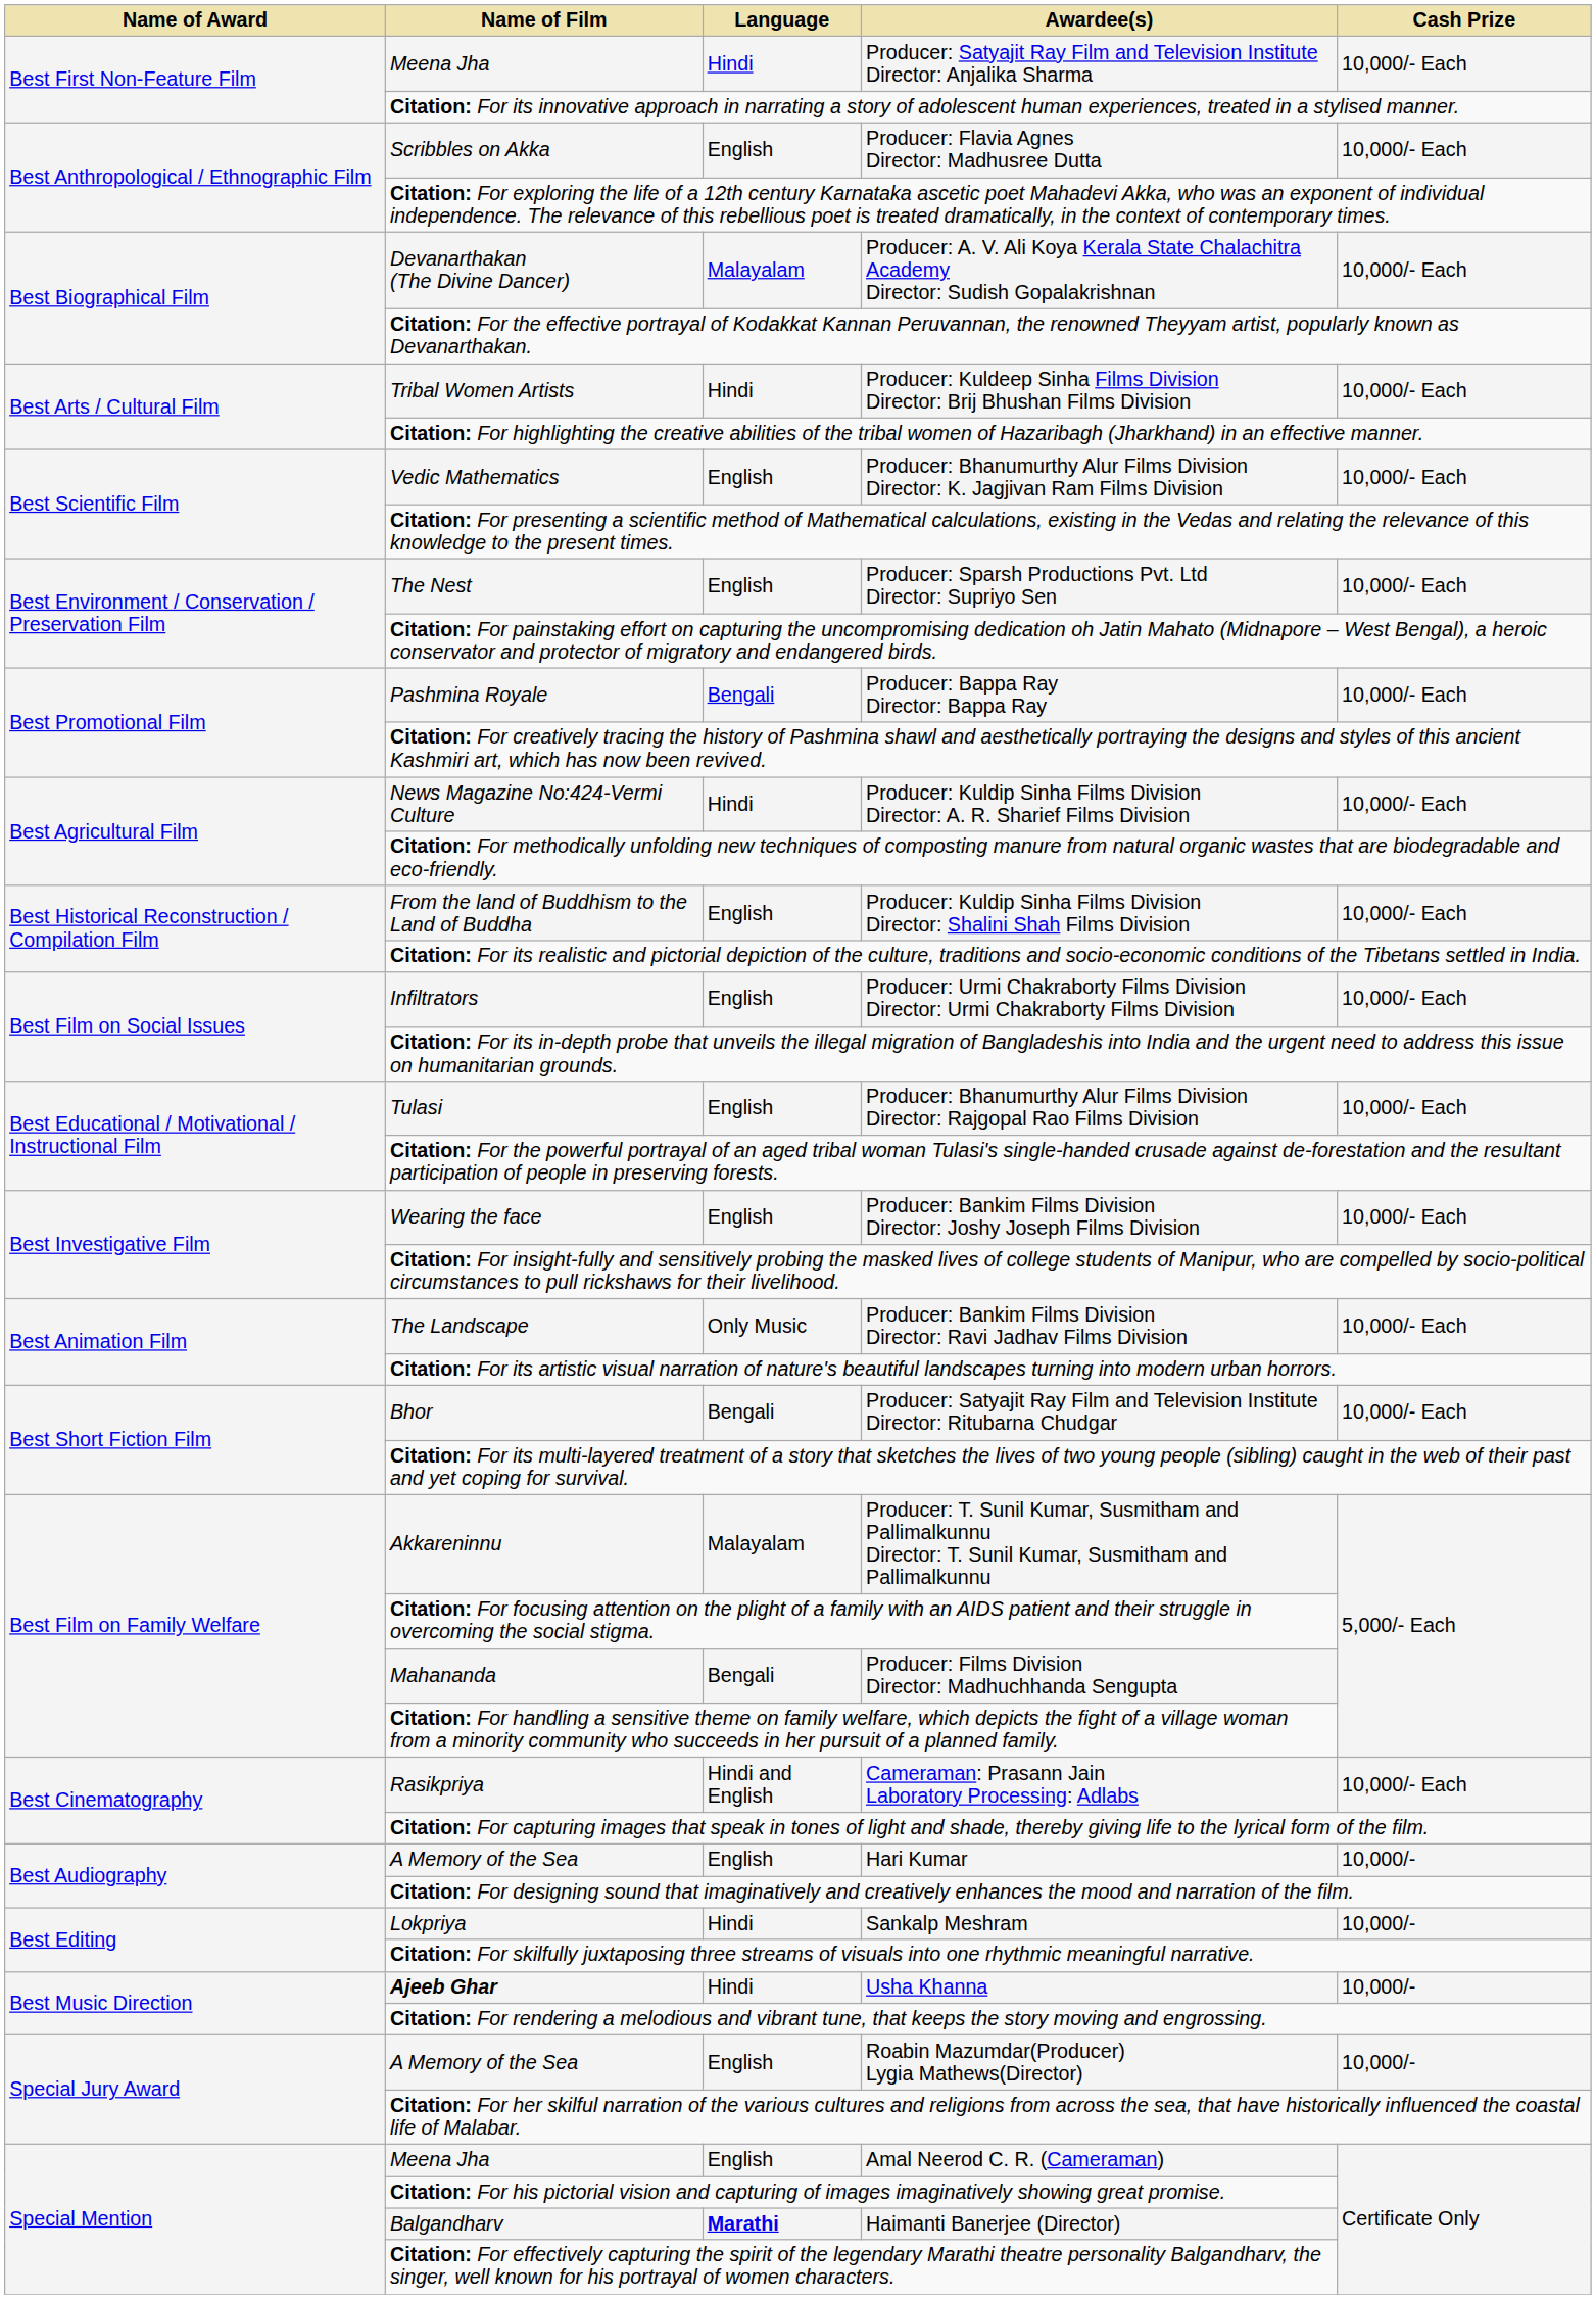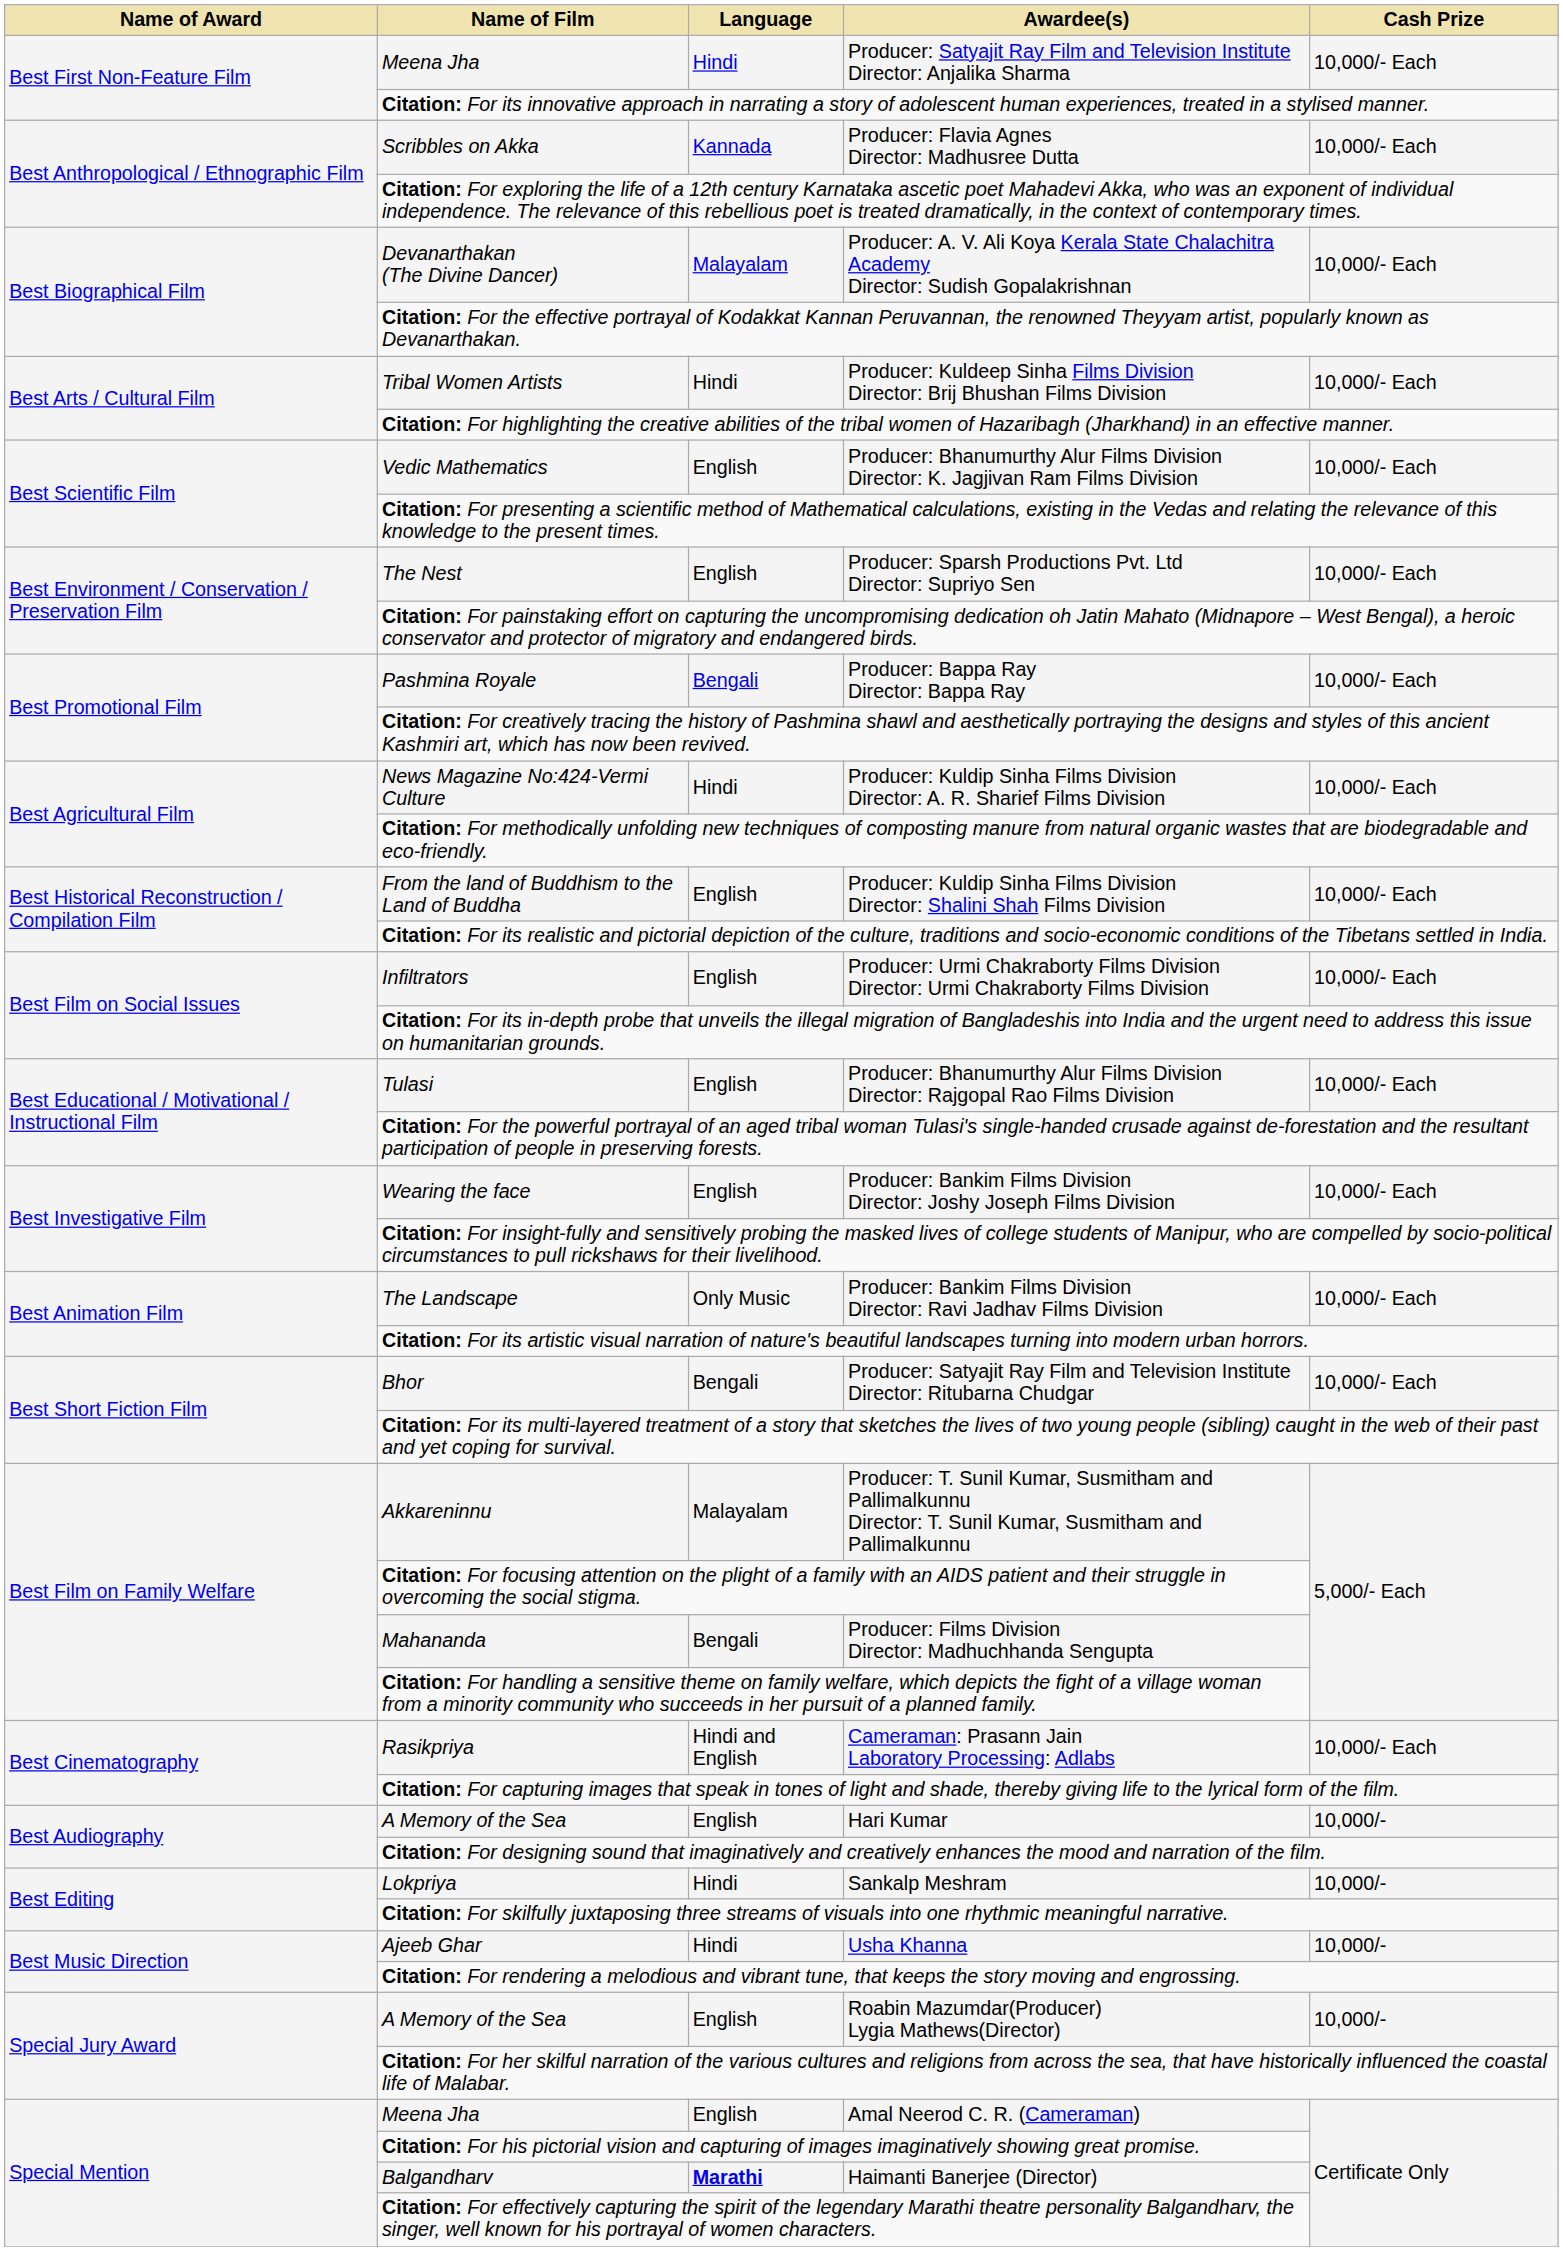Producer: Flavia Agnes Director: Madhusree Dutta | Language: English -> Kannada
Usha Khanna | Name of Film: bold -> normal
